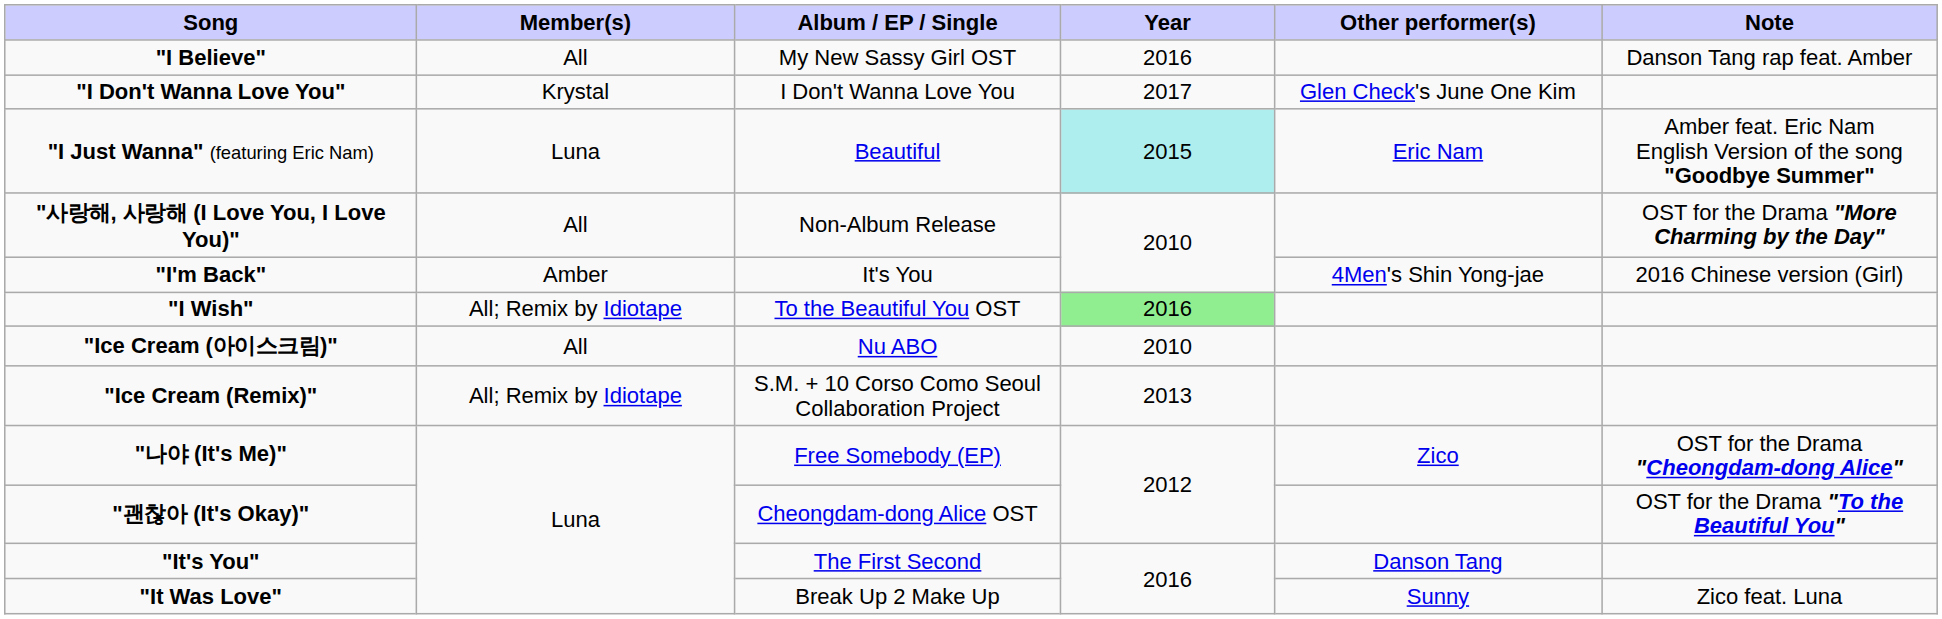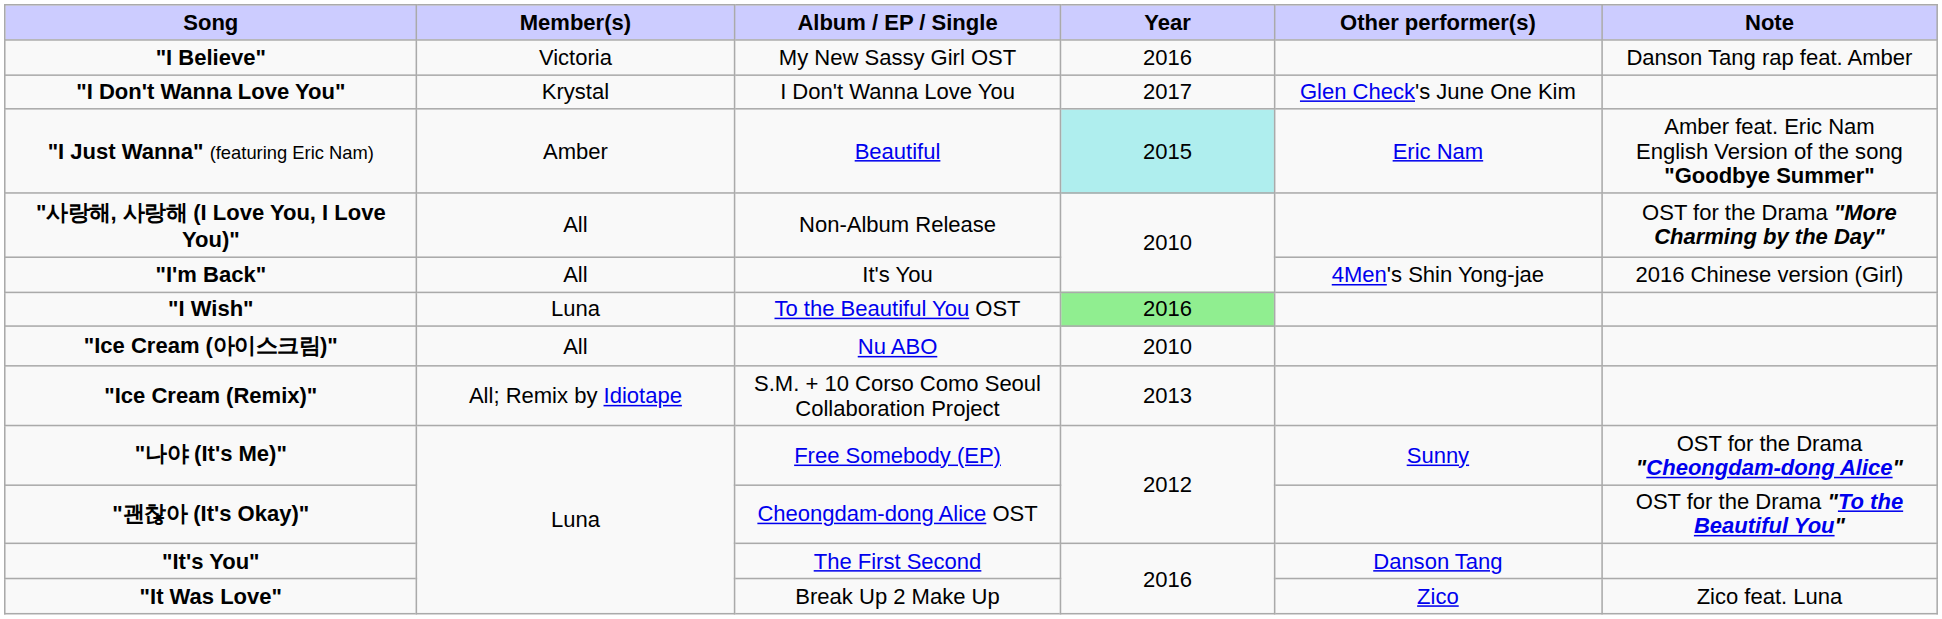"I Believe" | Member(s): All -> Victoria
"I Just Wanna" (featuring Eric Nam) | Member(s): Luna -> Amber
"I'm Back" | Member(s): Amber -> All
"I Wish" | Member(s): All; Remix by Idiotape -> Luna
"나야 (It's Me)" | Other performer(s): Zico -> Sunny
"It Was Love" | Other performer(s): Sunny -> Zico
